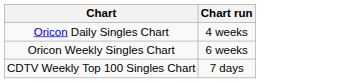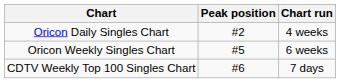+ column: Peak position | #2 | #5 | #6
